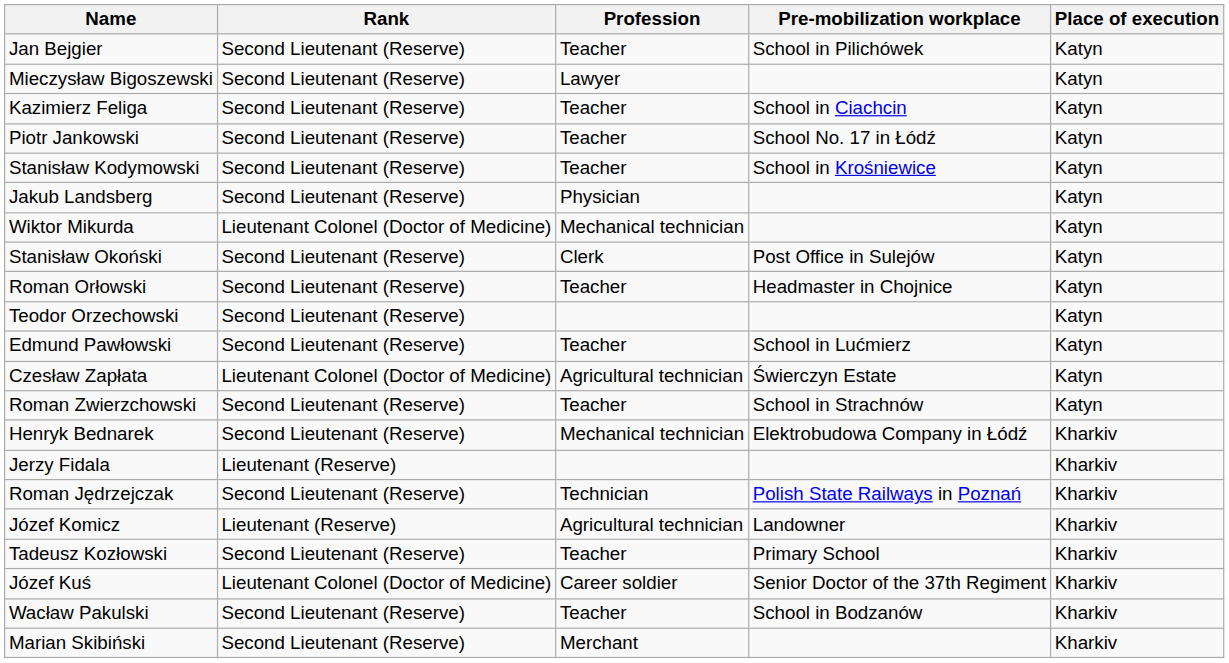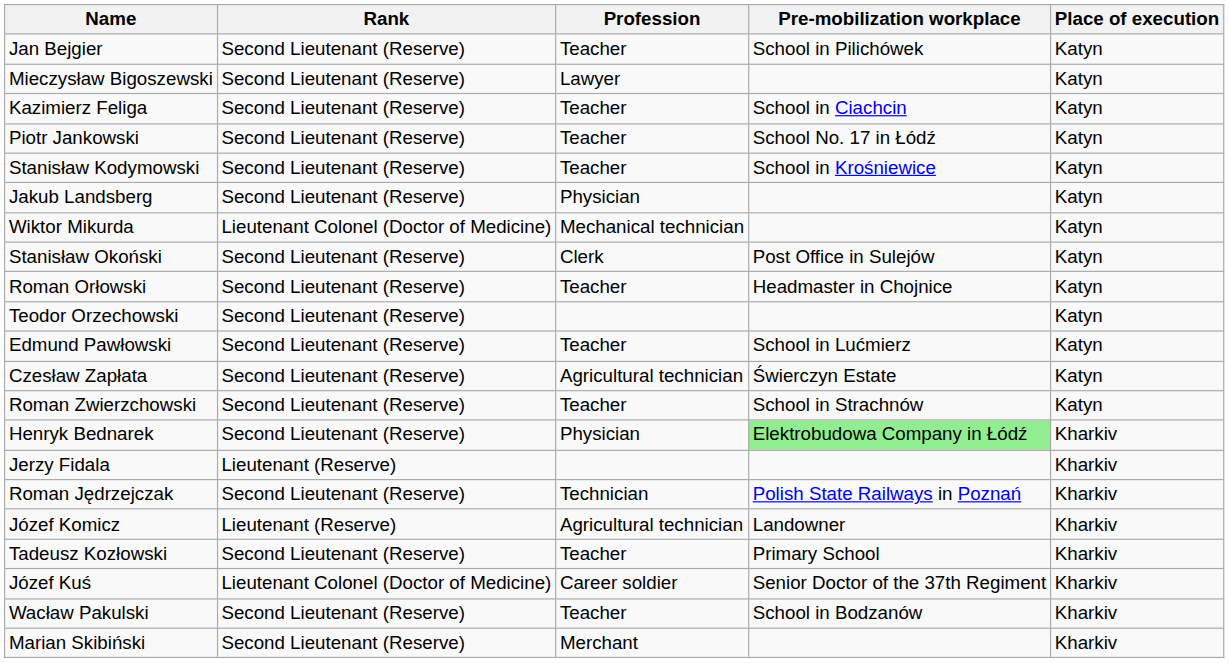Czesław Zapłata | Rank: Lieutenant Colonel (Doctor of Medicine) -> Second Lieutenant (Reserve)
Henryk Bednarek | Profession: Mechanical technician -> Physician
Henryk Bednarek | Pre-mobilization workplace: no background -> lightgreen background
